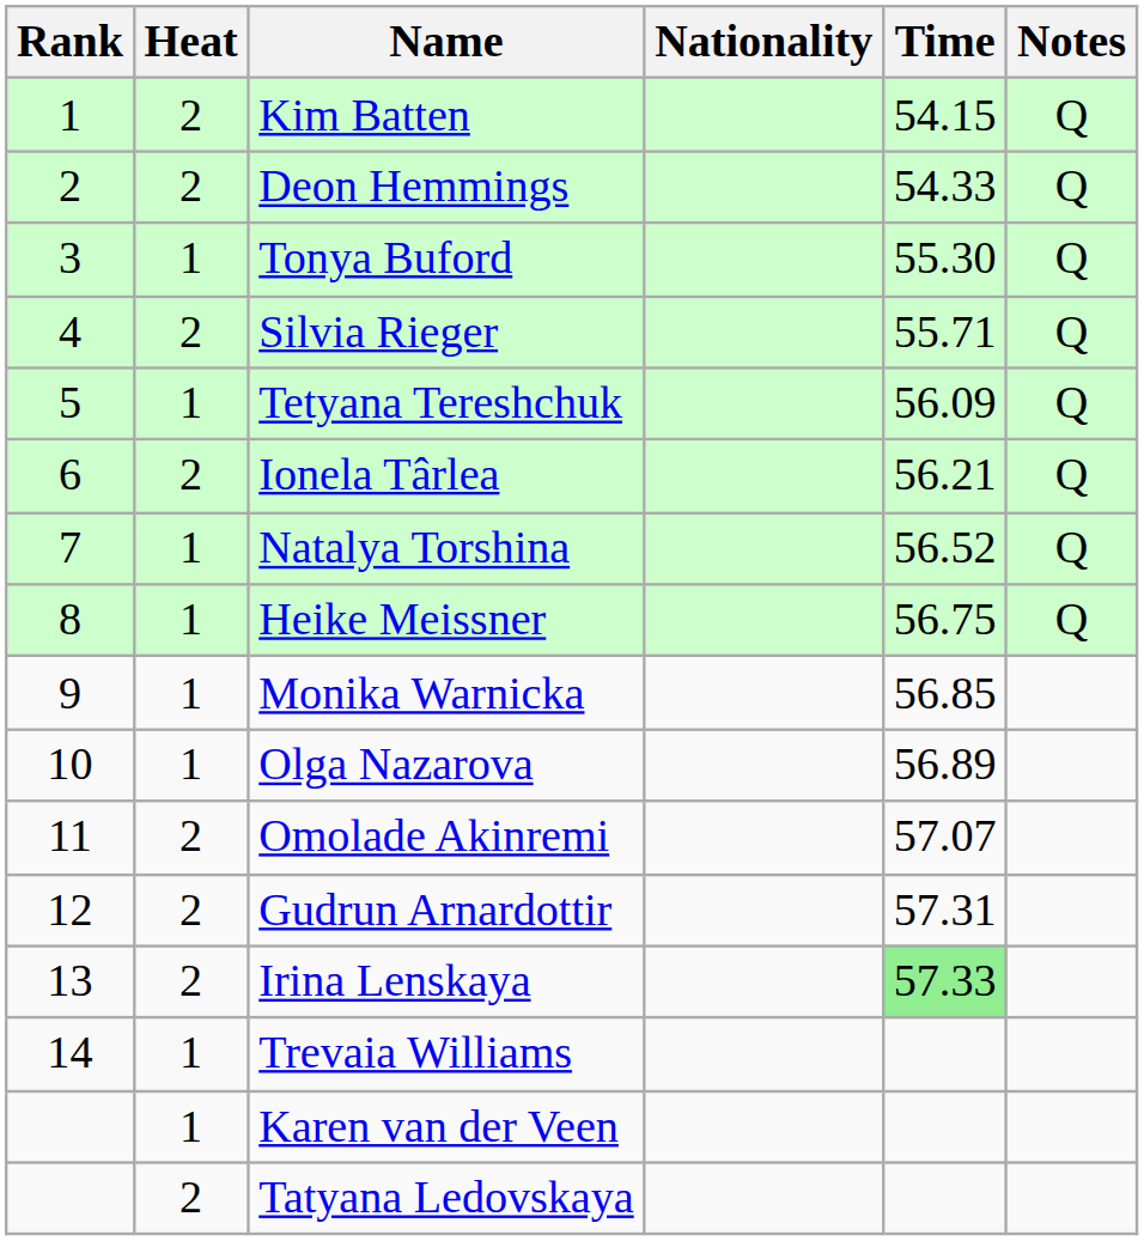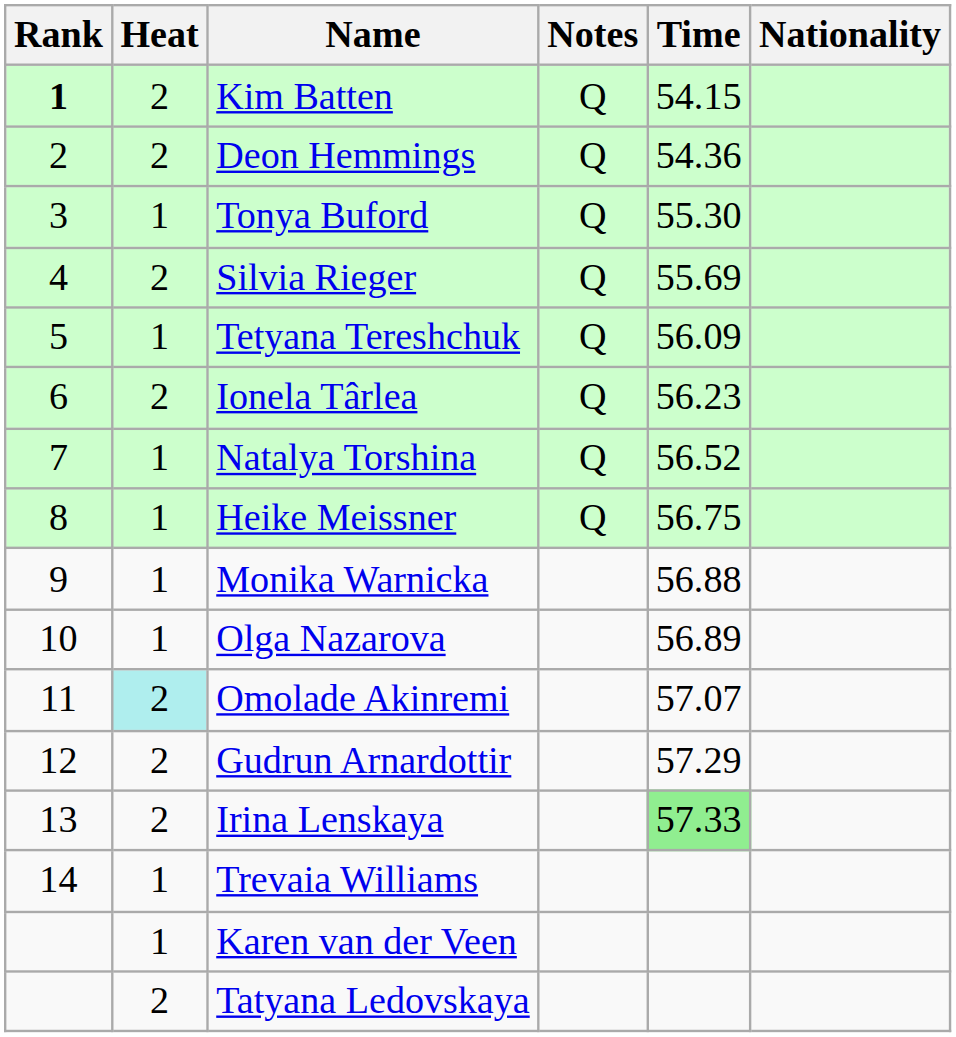columns swapped: Nationality <-> Notes
Kim Batten | Rank: normal -> bold
Deon Hemmings | Time: 54.33 -> 54.36
Silvia Rieger | Time: 55.71 -> 55.69
Ionela Târlea | Time: 56.21 -> 56.23
Monika Warnicka | Time: 56.85 -> 56.88
Omolade Akinremi | Heat: no background -> paleturquoise background
Gudrun Arnardottir | Time: 57.31 -> 57.29
